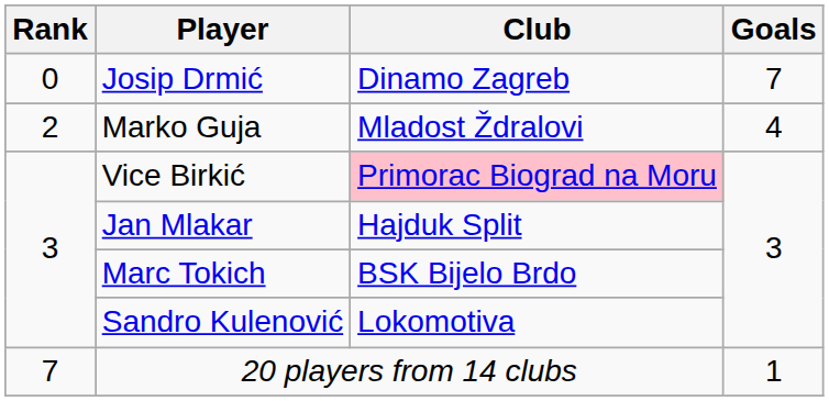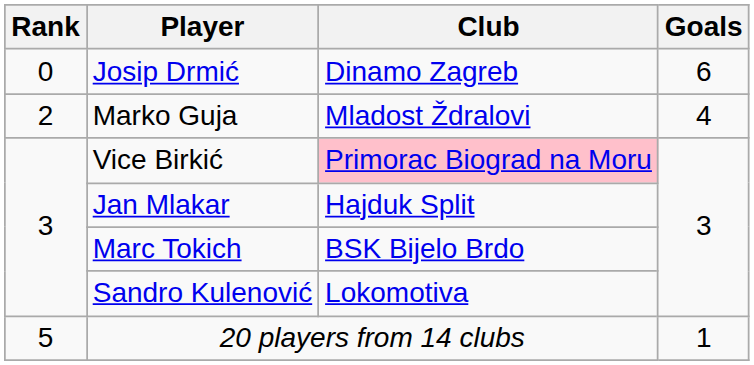Josip Drmić | Goals: 7 -> 6
20 players from 14 clubs | Rank: 7 -> 5
